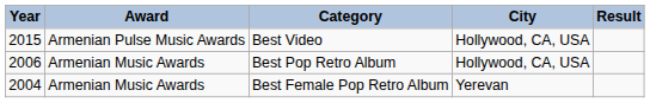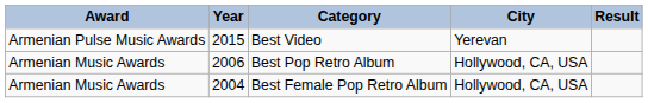columns swapped: Year <-> Award
Best Video | City: Hollywood, CA, USA -> Yerevan
Best Female Pop Retro Album | City: Yerevan -> Hollywood, CA, USA
